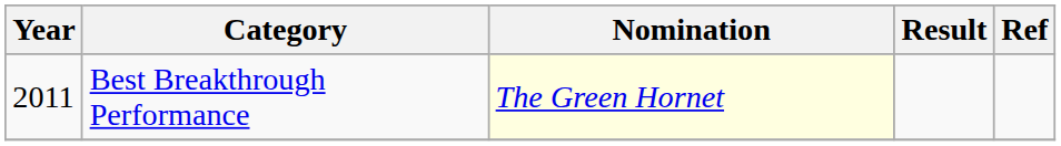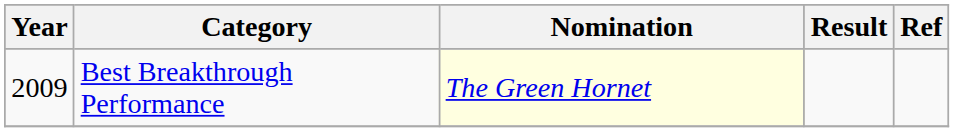Best Breakthrough Performance | Year: 2011 -> 2009
